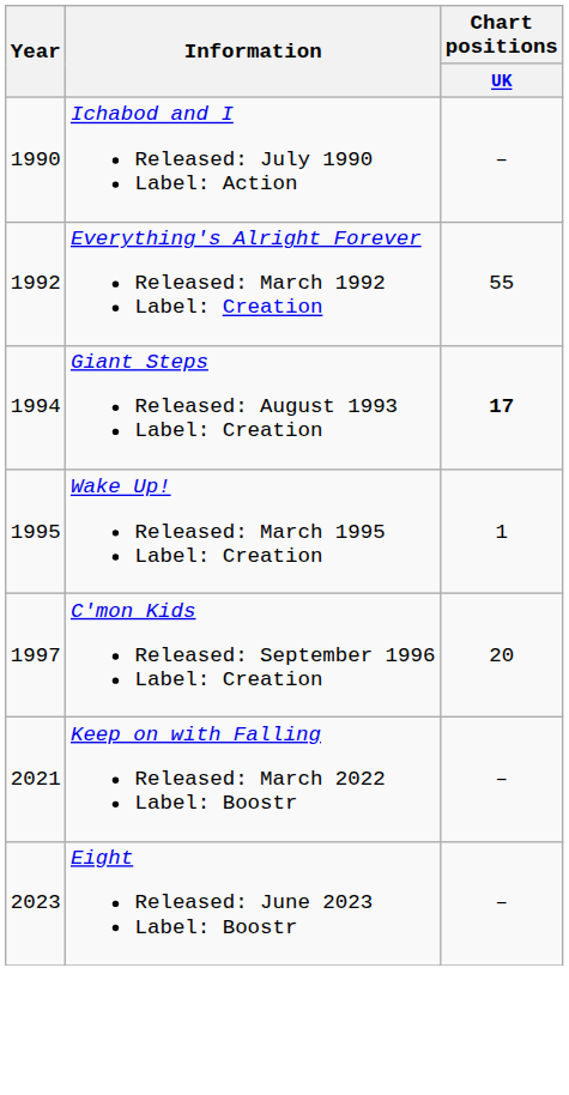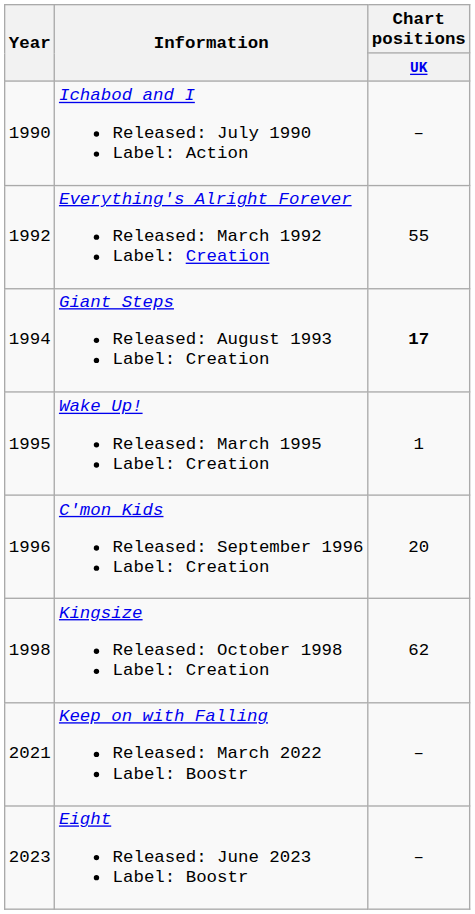C'mon Kids Released: September 1996 Label: Creation | Year: 1997 -> 1996
+ row: 1998 | Kingsize Released: October 1998 Label: Creation | 62
